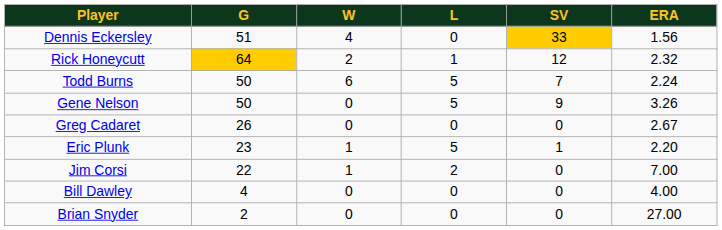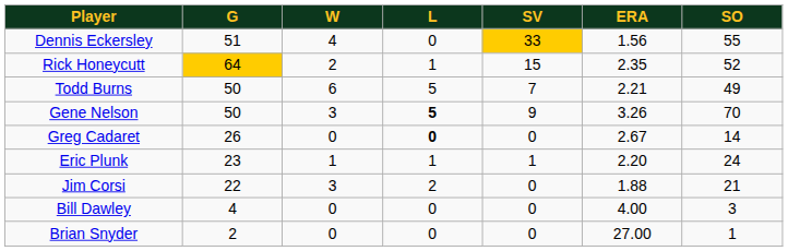+ column: SO | 55 | 52 | 49 | 70 | 14 | 24 | 21 | 3 | 1
Rick Honeycutt | SV: 12 -> 15
Rick Honeycutt | ERA: 2.32 -> 2.35
Todd Burns | ERA: 2.24 -> 2.21
Gene Nelson | W: 0 -> 3
Gene Nelson | L: normal -> bold
Greg Cadaret | L: normal -> bold
Eric Plunk | L: 5 -> 1
Jim Corsi | W: 1 -> 3
Jim Corsi | ERA: 7.00 -> 1.88
